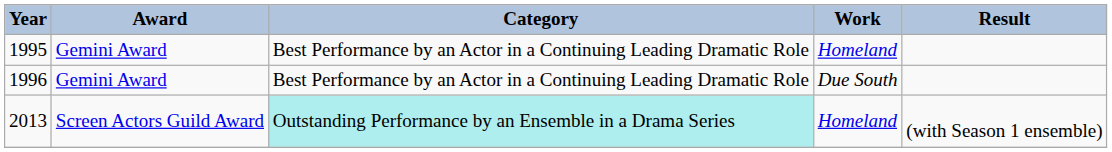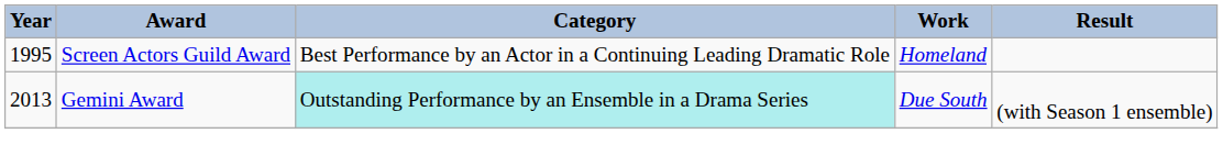1995 | Award: Gemini Award -> Screen Actors Guild Award
- row: 1996 | Gemini Award | Best Performance by an Actor in a Continuing Leading Dramatic Role | Due South
2013 | Award: Screen Actors Guild Award -> Gemini Award
2013 | Work: Homeland -> Due South
